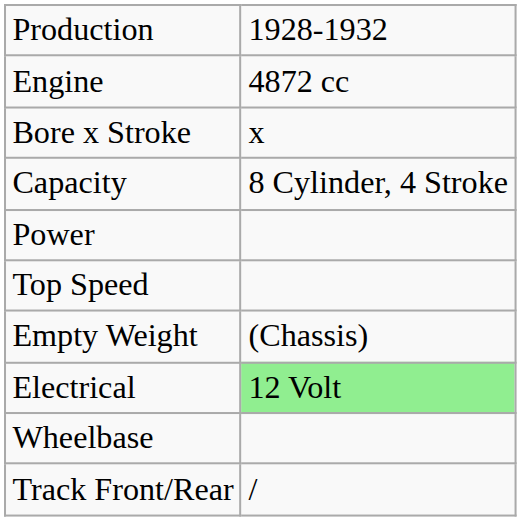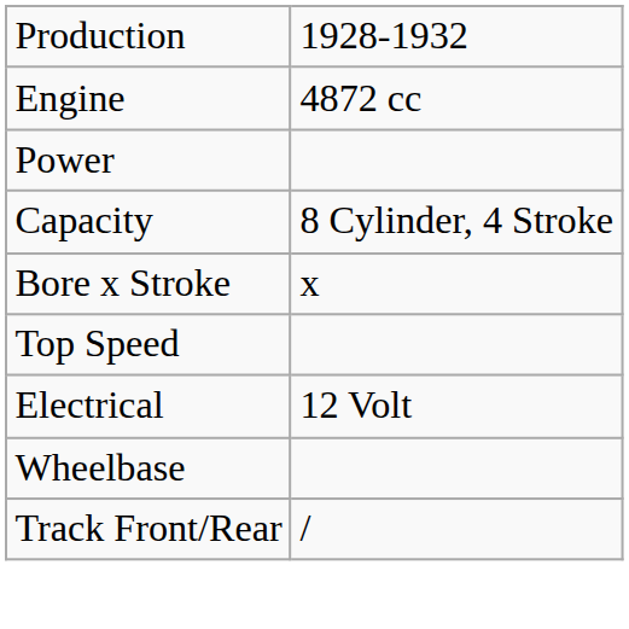rows swapped: Bore x Stroke <-> Power
- row: Empty Weight | (Chassis)
Electrical | column 2: lightgreen background -> no background
